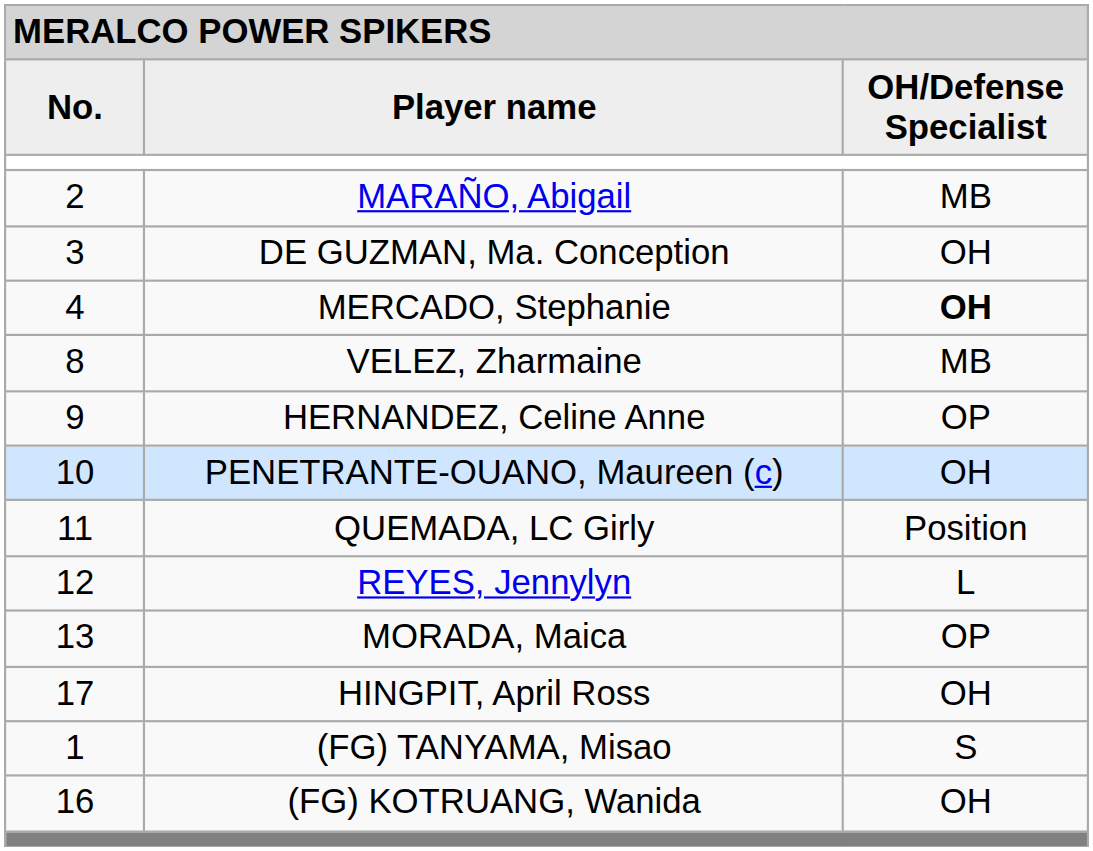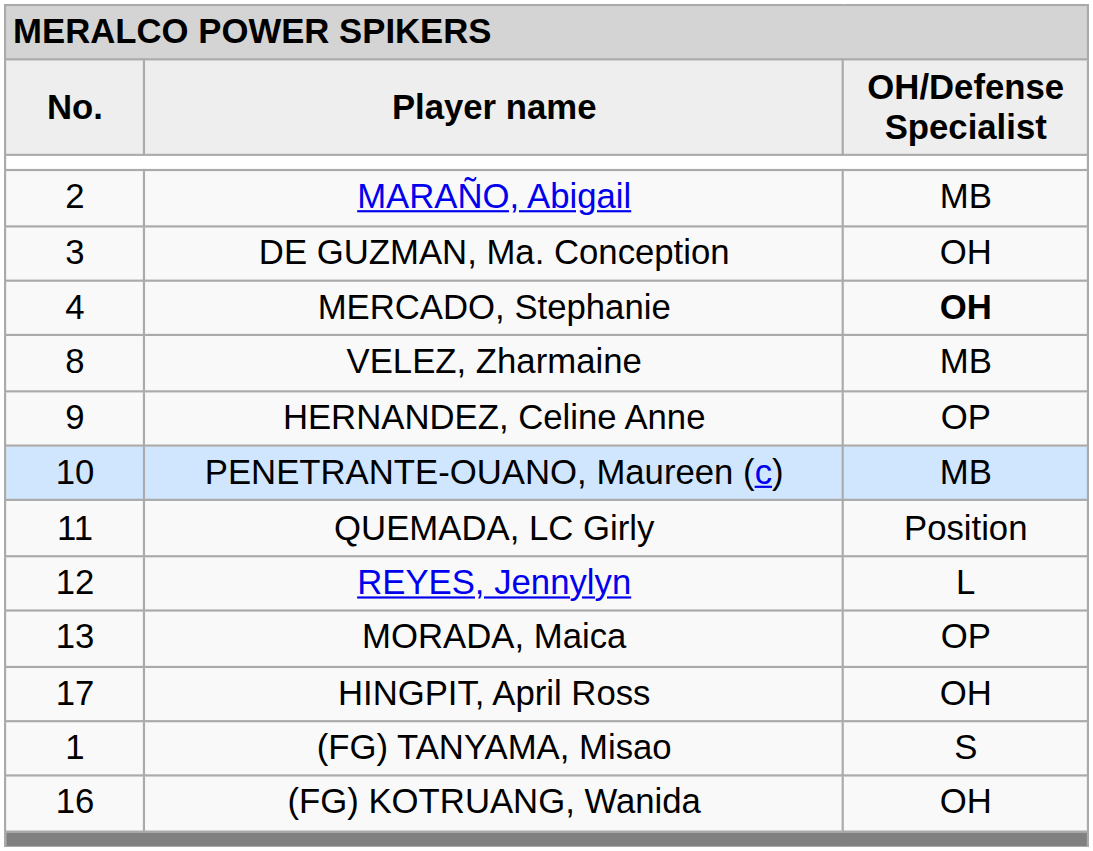PENETRANTE-OUANO, Maureen (c) | column 3: OH -> MB
